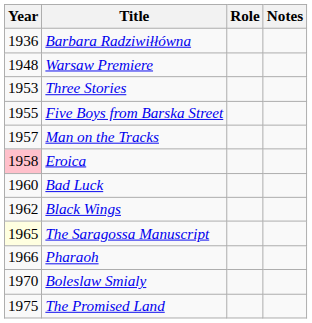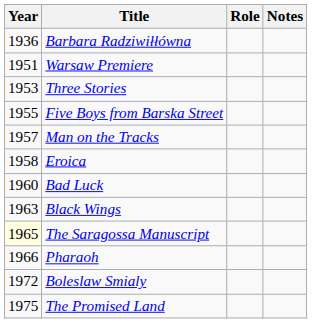Warsaw Premiere | Year: 1948 -> 1951
Eroica | Year: pink background -> no background
Black Wings | Year: 1962 -> 1963
Boleslaw Smialy | Year: 1970 -> 1972
